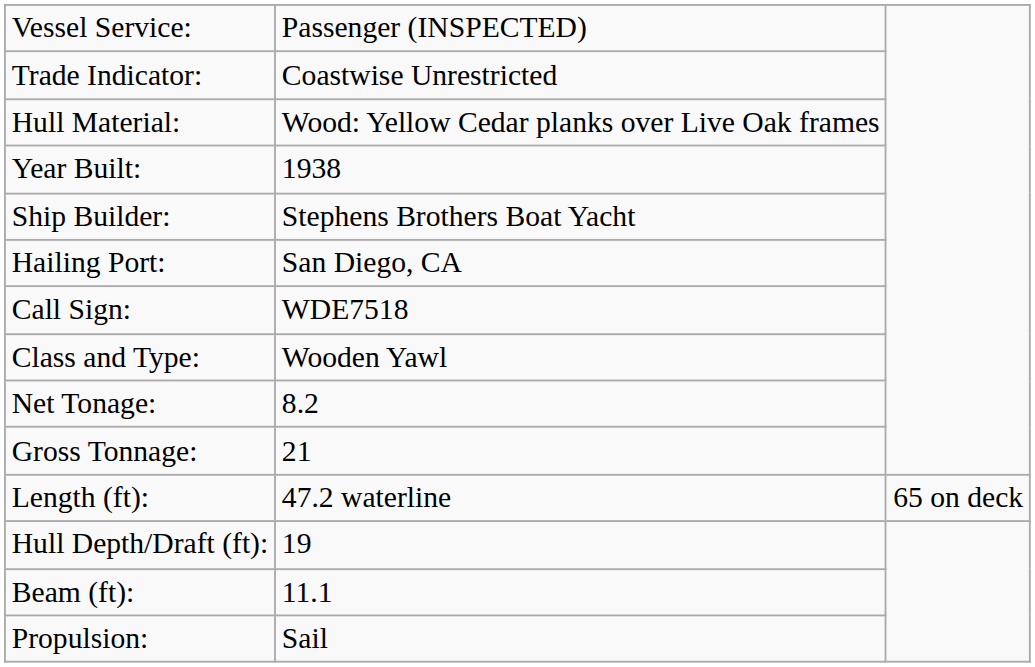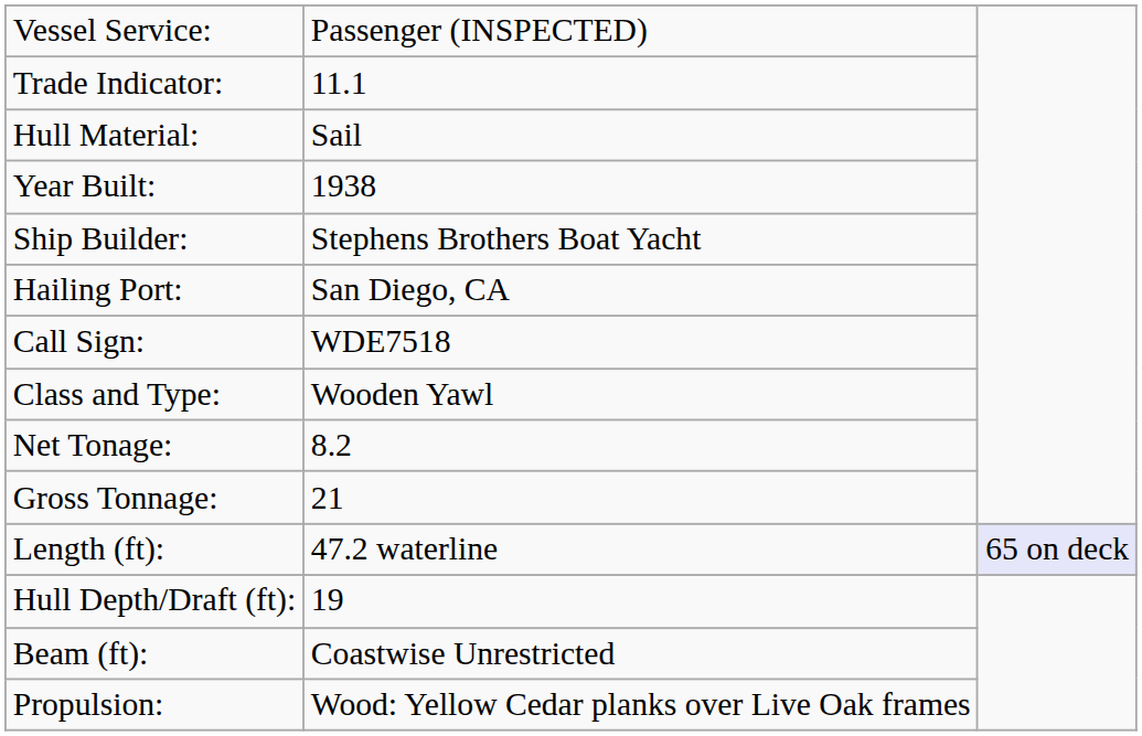Trade Indicator: | column 2: Coastwise Unrestricted -> 11.1
Hull Material: | column 2: Wood: Yellow Cedar planks over Live Oak frames -> Sail
Length (ft): | column 3: no background -> lavender background
Beam (ft): | column 2: 11.1 -> Coastwise Unrestricted
Propulsion: | column 2: Sail -> Wood: Yellow Cedar planks over Live Oak frames
